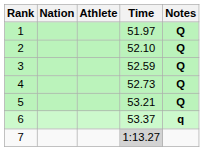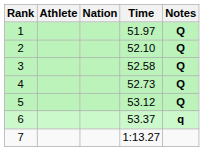columns swapped: Athlete <-> Nation
3 | Time: 52.59 -> 52.58
5 | Time: 53.21 -> 53.12
7 | Time: lightgrey background -> no background
